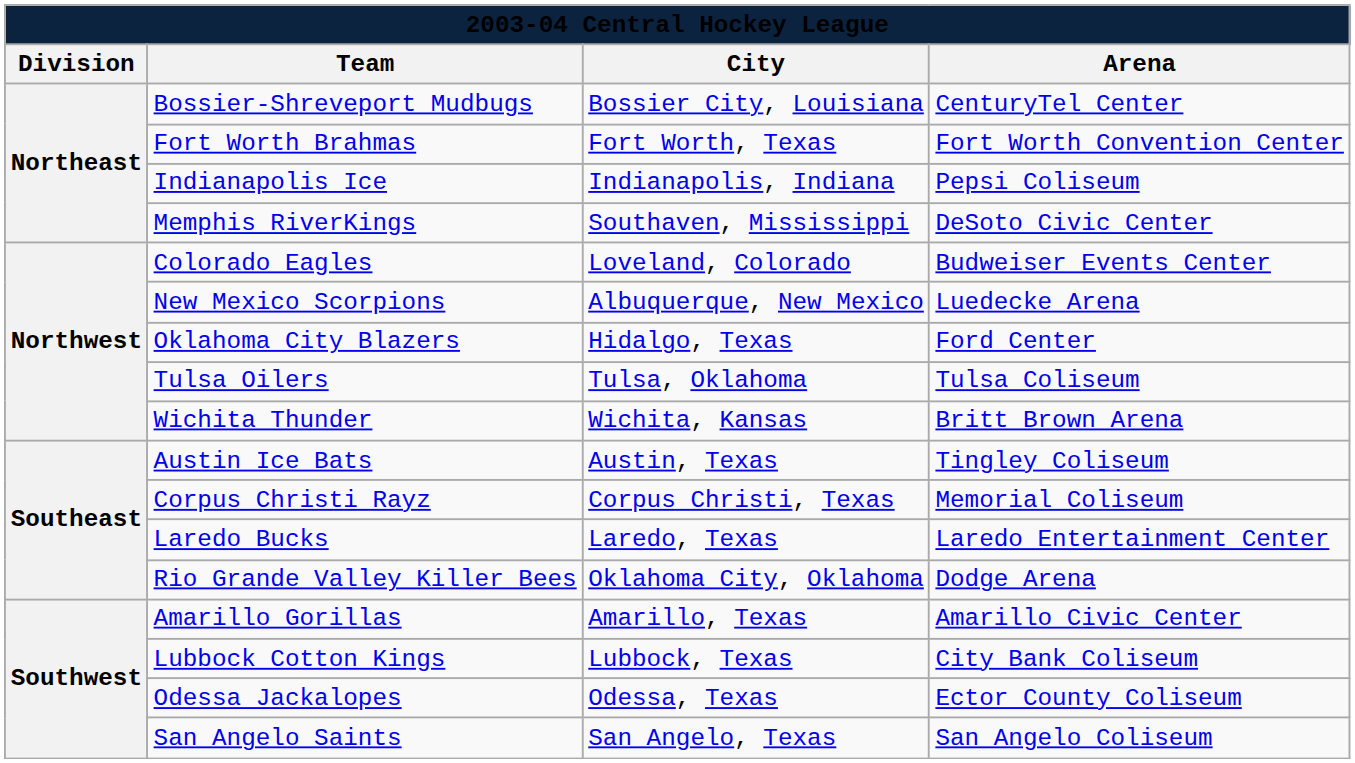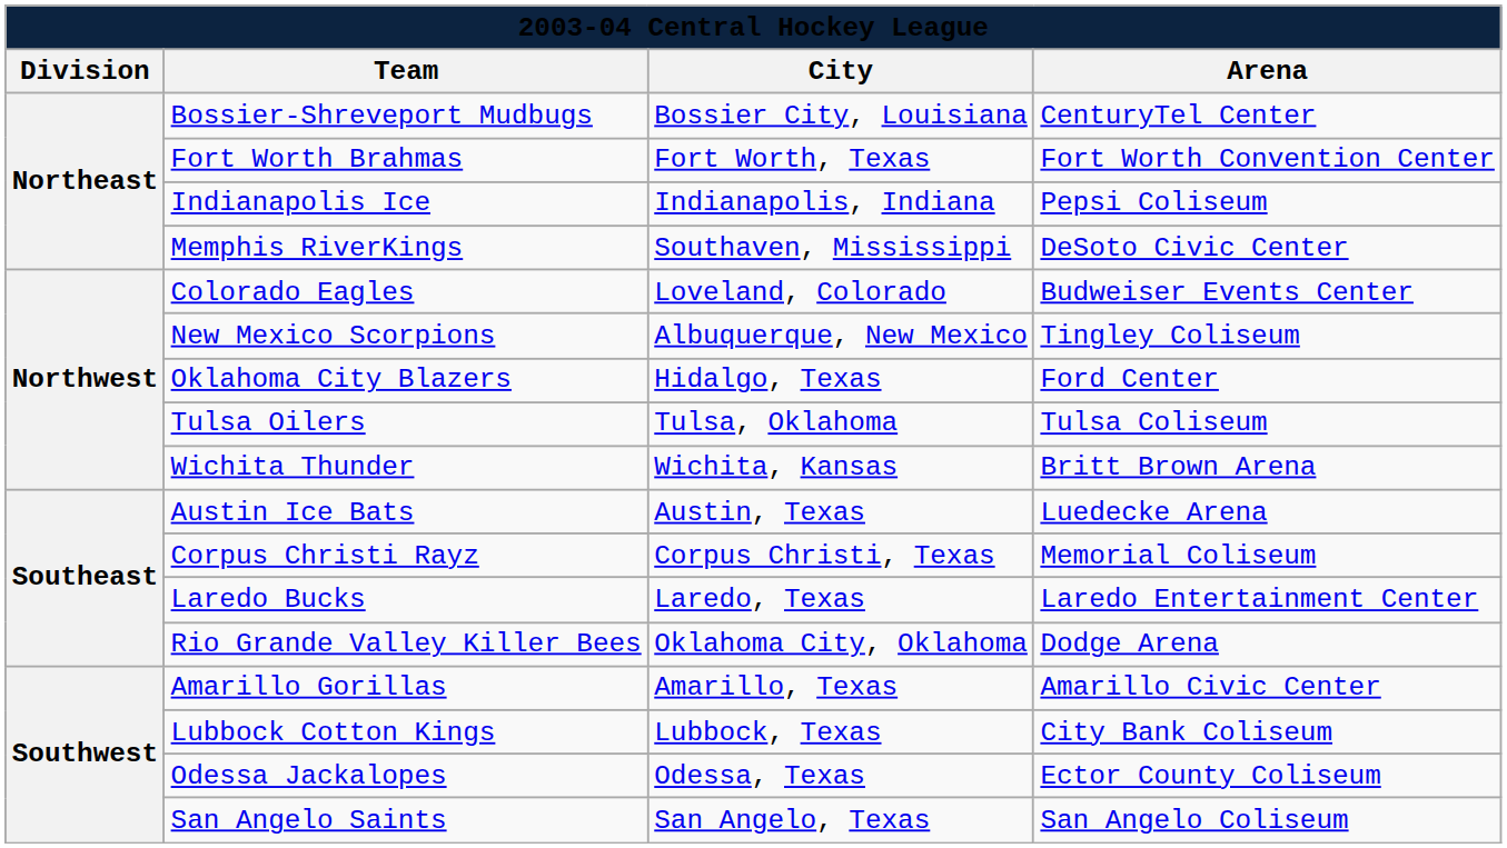New Mexico Scorpions | Arena: Luedecke Arena -> Tingley Coliseum
Austin Ice Bats | Arena: Tingley Coliseum -> Luedecke Arena
